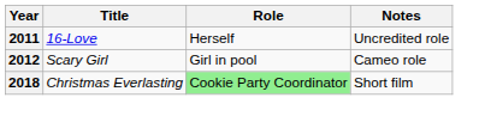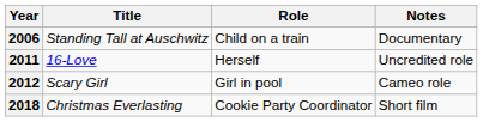+ row: 2006 | Standing Tall at Auschwitz | Child on a train | Documentary
2018 | Role: lightgreen background -> no background
